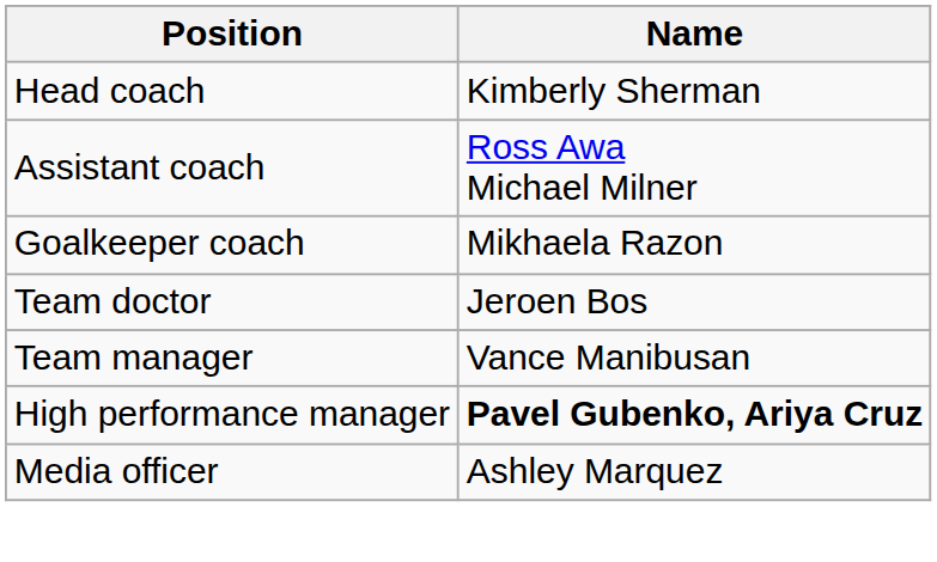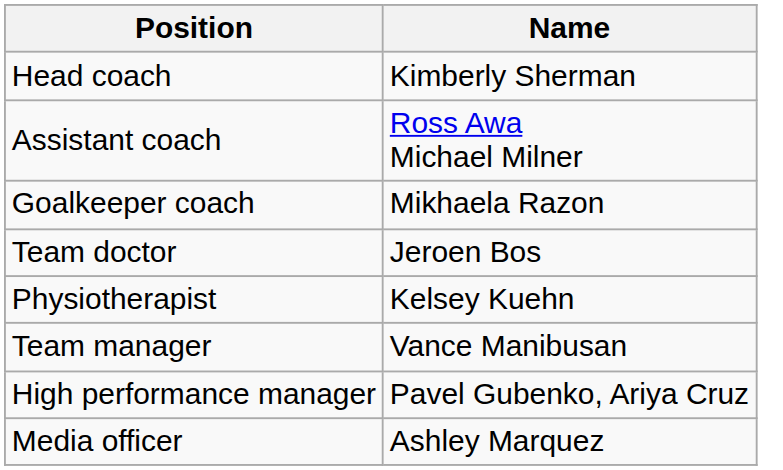+ row: Physiotherapist | Kelsey Kuehn
High performance manager | Name: bold -> normal
